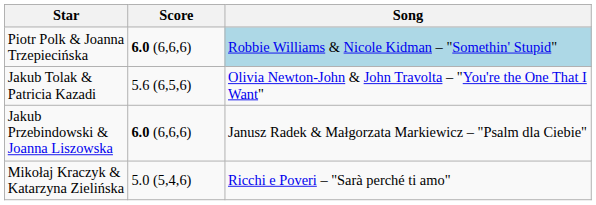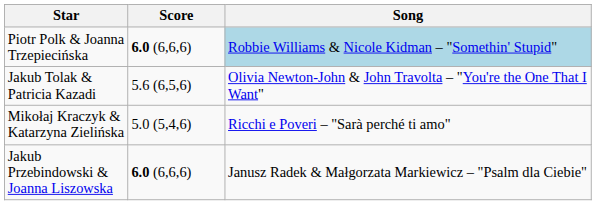rows swapped: Mikołaj Kraczyk & Katarzyna Zielińska <-> Jakub Przebindowski & Joanna Liszowska
